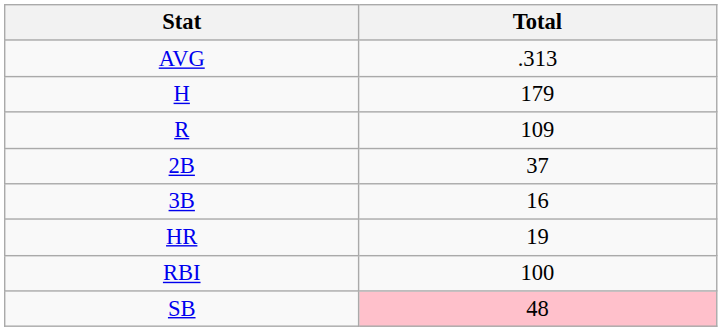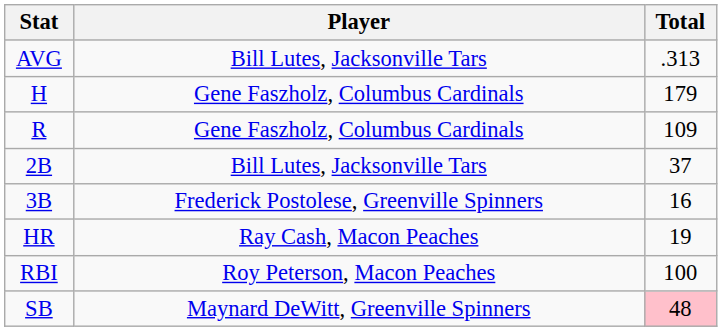+ column: Player | Bill Lutes, Jacksonville Tars | Gene Faszholz, Columbus Cardinals | Gene Faszholz, Columbus Cardinals | Bill Lutes, Jacksonville Tars | Frederick Postolese, Greenville Spinners | Ray Cash, Macon Peaches | Roy Peterson, Macon Peaches | Maynard DeWitt, Greenville Spinners
